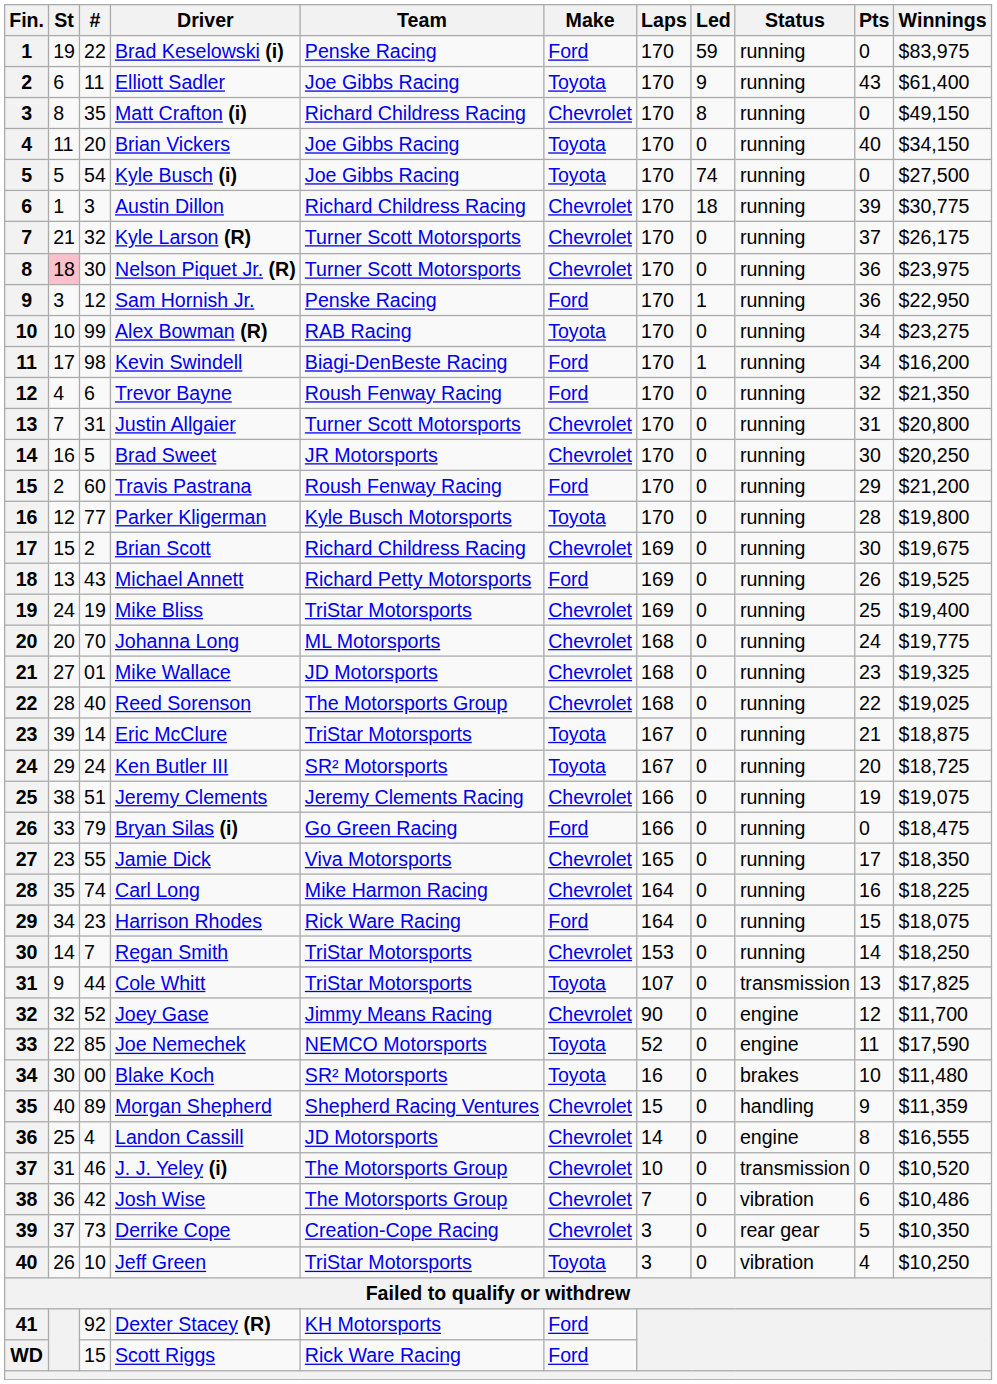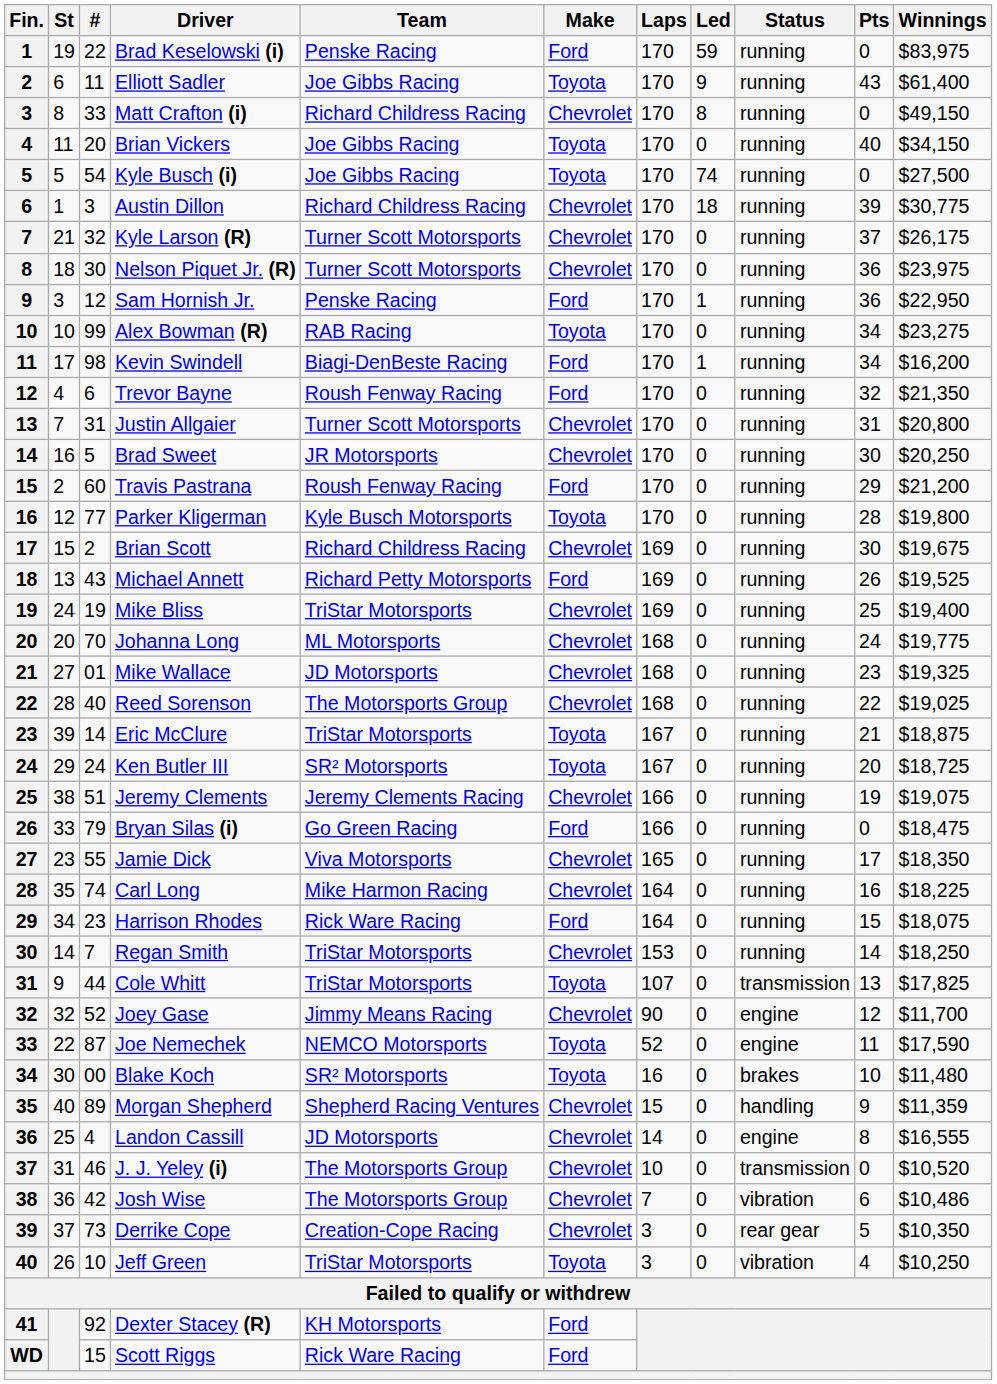Matt Crafton (i) | #: 35 -> 33
Nelson Piquet Jr. (R) | St: pink background -> no background
Joe Nemechek | #: 85 -> 87
